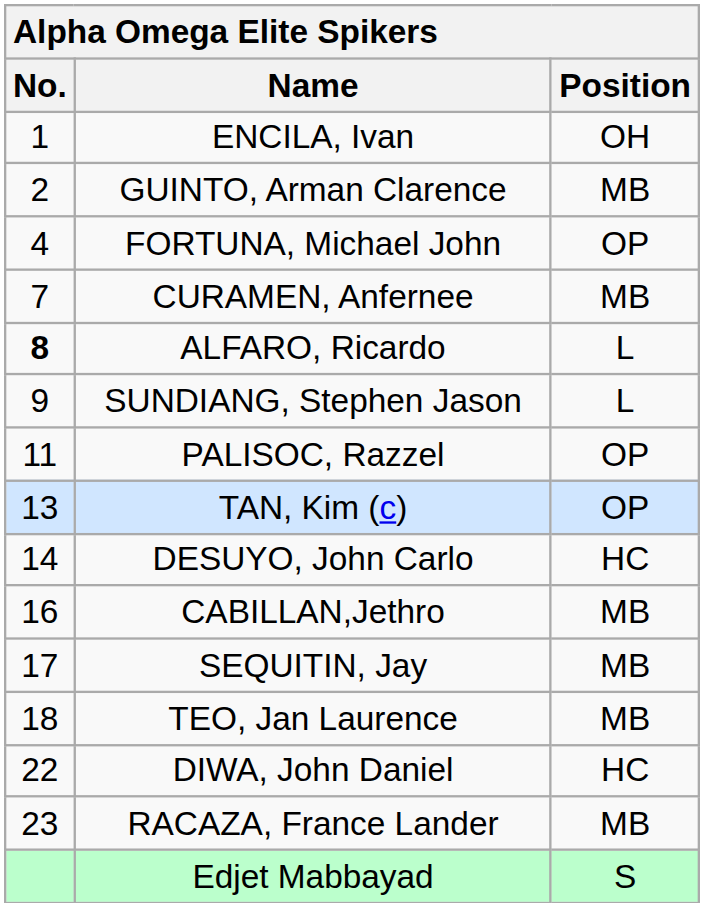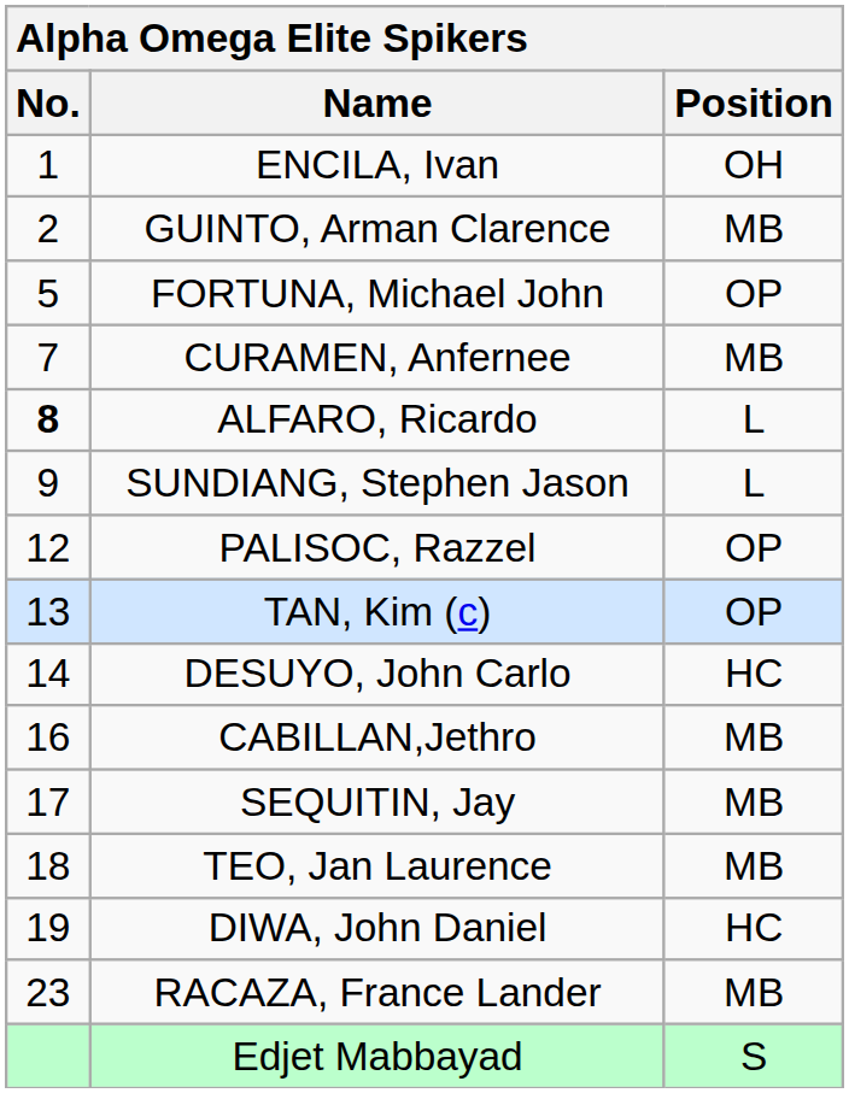FORTUNA, Michael John | No.: 4 -> 5
PALISOC, Razzel | No.: 11 -> 12
DIWA, John Daniel | No.: 22 -> 19
